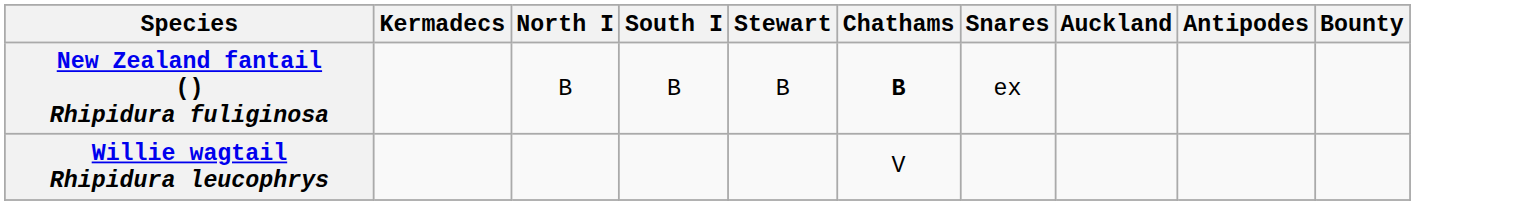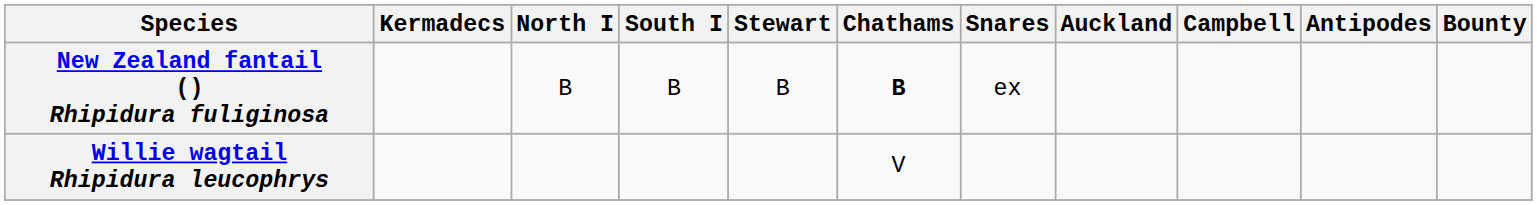+ column: Campbell
